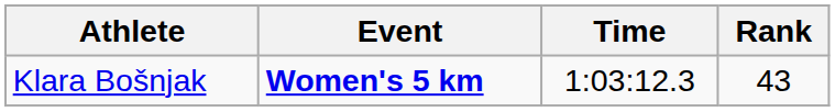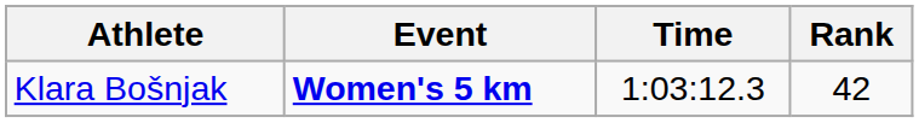Klara Bošnjak | Rank: 43 -> 42
